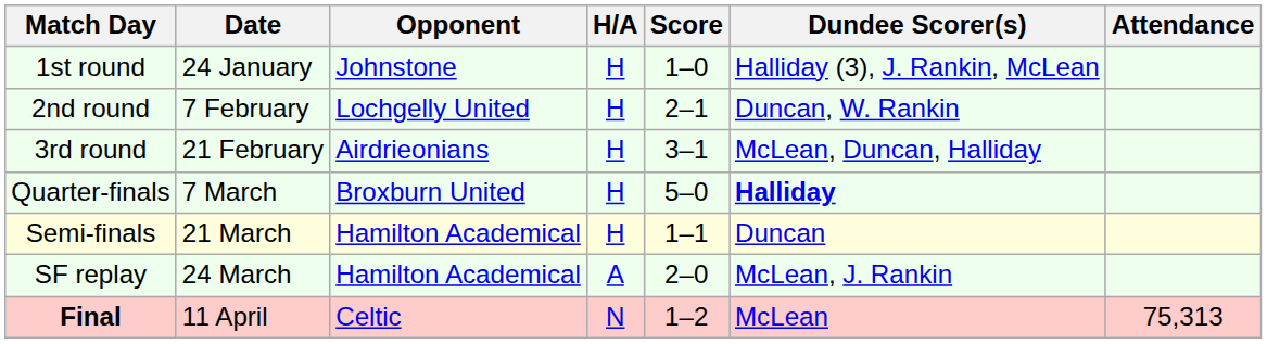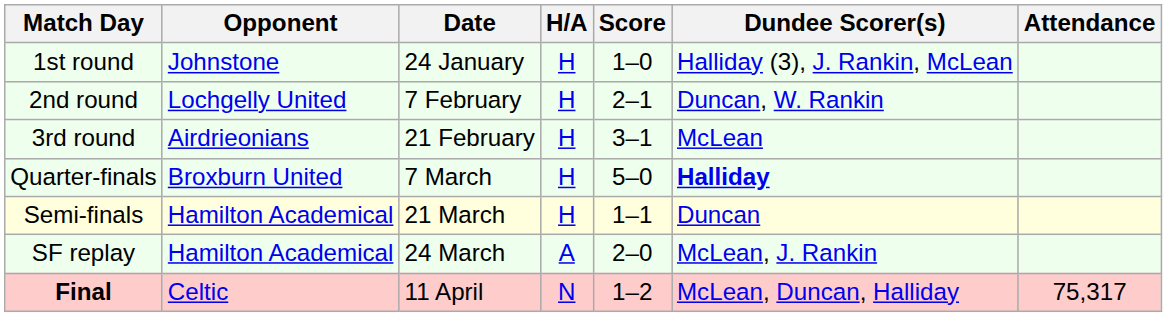columns swapped: Date <-> Opponent
3rd round | Dundee Scorer(s): McLean, Duncan, Halliday -> McLean
Final | Dundee Scorer(s): McLean -> McLean, Duncan, Halliday
Final | Attendance: 75,313 -> 75,317
